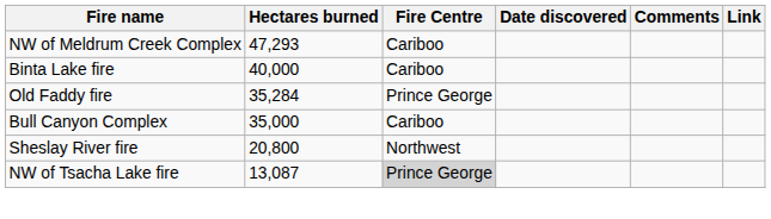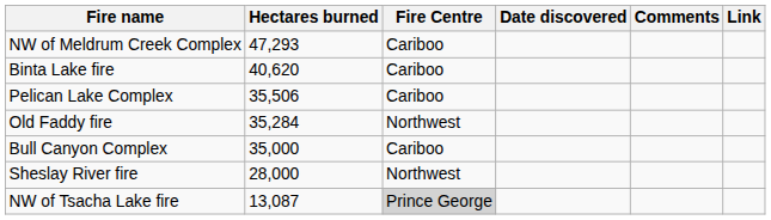Binta Lake fire | Hectares burned: 40,000 -> 40,620
+ row: Pelican Lake Complex | 35,506 | Cariboo
Old Faddy fire | Fire Centre: Prince George -> Northwest
Sheslay River fire | Hectares burned: 20,800 -> 28,000
